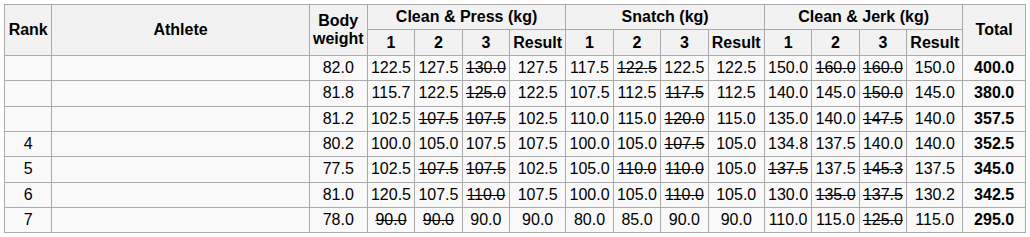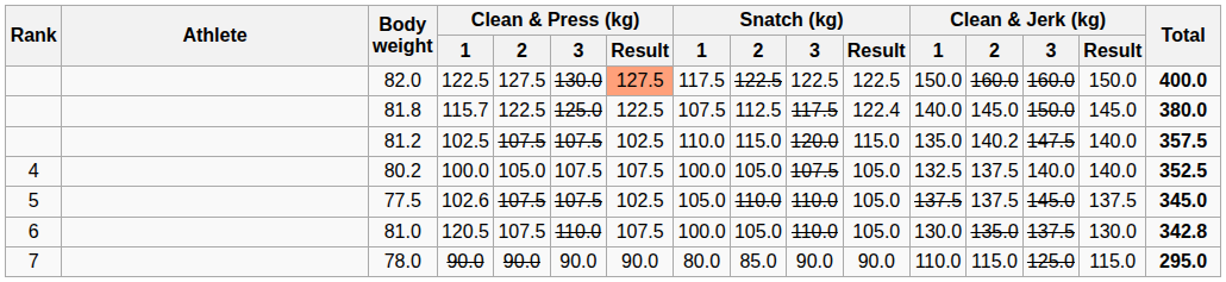82.0 | Clean & Press (kg) / Result: no background -> lightsalmon background
81.8 | Snatch (kg) / Result: 112.5 -> 122.4
81.2 | Clean & Jerk (kg) / 2: 140.0 -> 140.2
80.2 | Clean & Jerk (kg) / 1: 134.8 -> 132.5
77.5 | Clean & Press (kg) / 1: 102.5 -> 102.6
77.5 | Clean & Jerk (kg) / 3: 145.3 -> 145.0
81.0 | Clean & Jerk (kg) / Result: 130.2 -> 130.0
81.0 | Total: 342.5 -> 342.8
